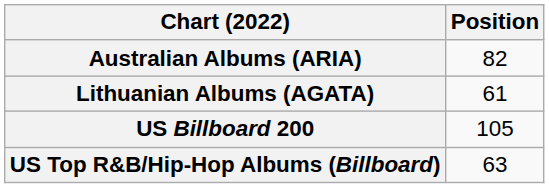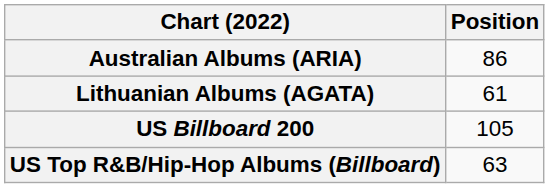Australian Albums (ARIA) | Position: 82 -> 86
